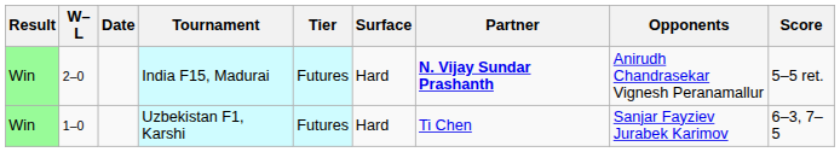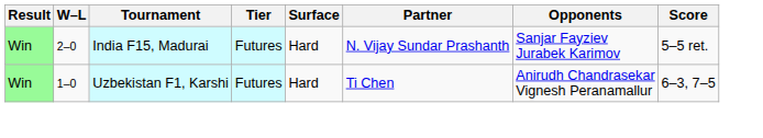- column: Date
India F15, Madurai | Partner: bold -> normal
India F15, Madurai | Opponents: Anirudh Chandrasekar Vignesh Peranamallur -> Sanjar Fayziev Jurabek Karimov
Uzbekistan F1, Karshi | Opponents: Sanjar Fayziev Jurabek Karimov -> Anirudh Chandrasekar Vignesh Peranamallur
